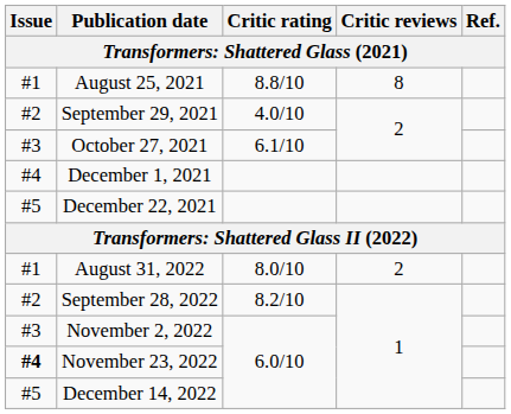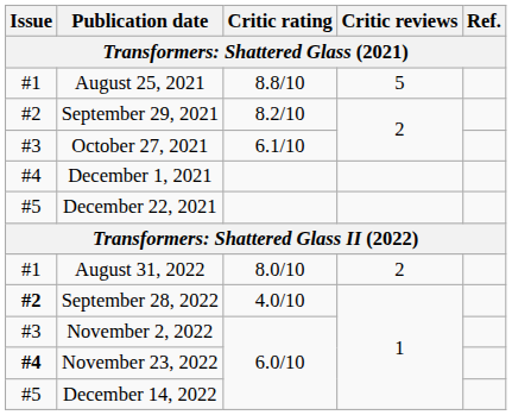August 25, 2021 | Critic reviews: 8 -> 5
September 29, 2021 | Critic rating: 4.0/10 -> 8.2/10
September 28, 2022 | Issue: normal -> bold
September 28, 2022 | Critic rating: 8.2/10 -> 4.0/10
